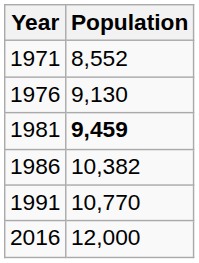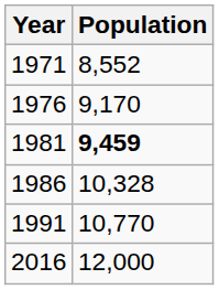1976 | Population: 9,130 -> 9,170
1986 | Population: 10,382 -> 10,328
